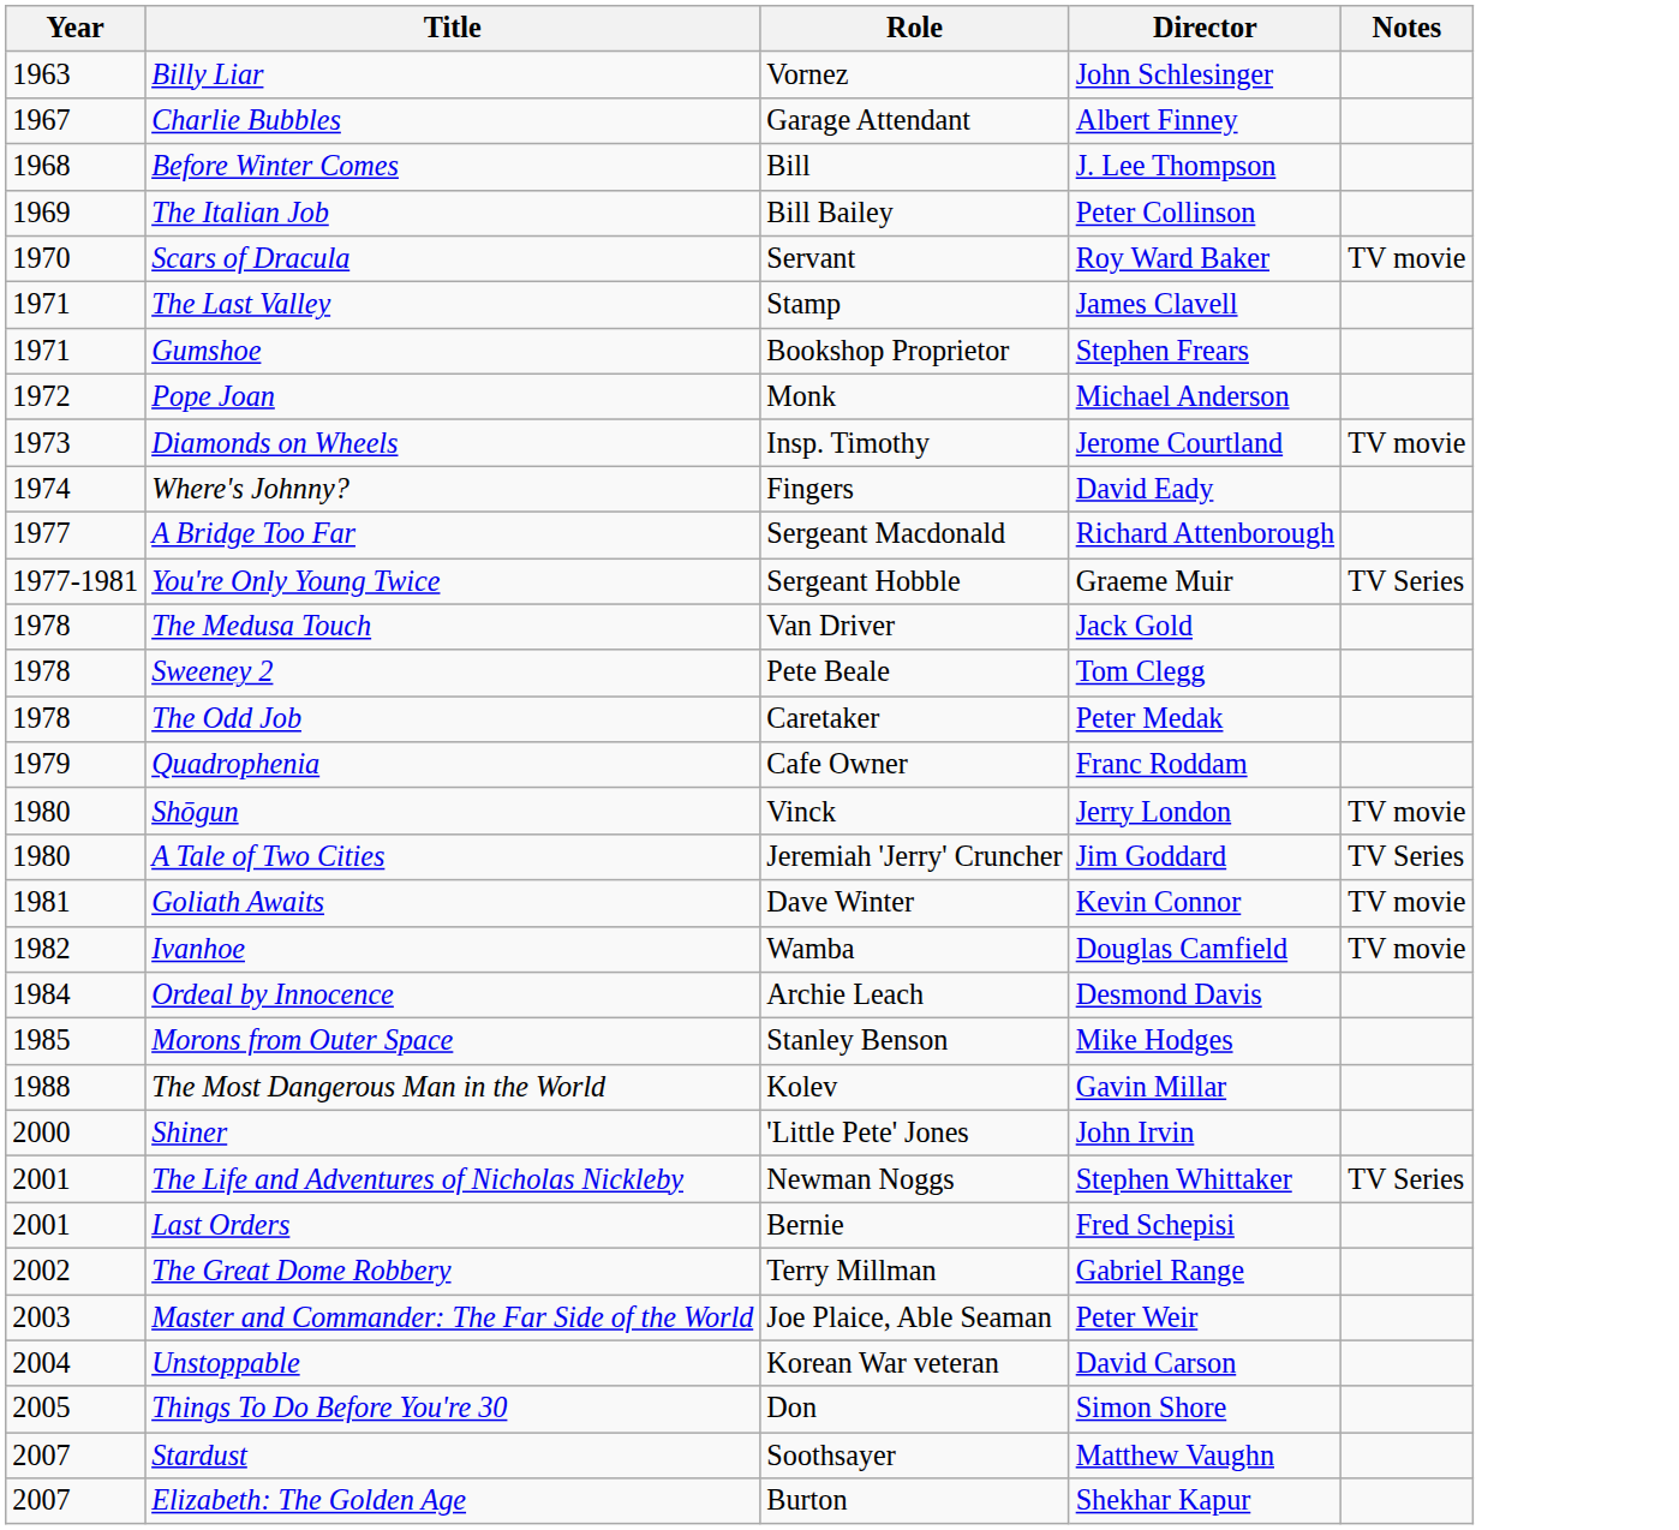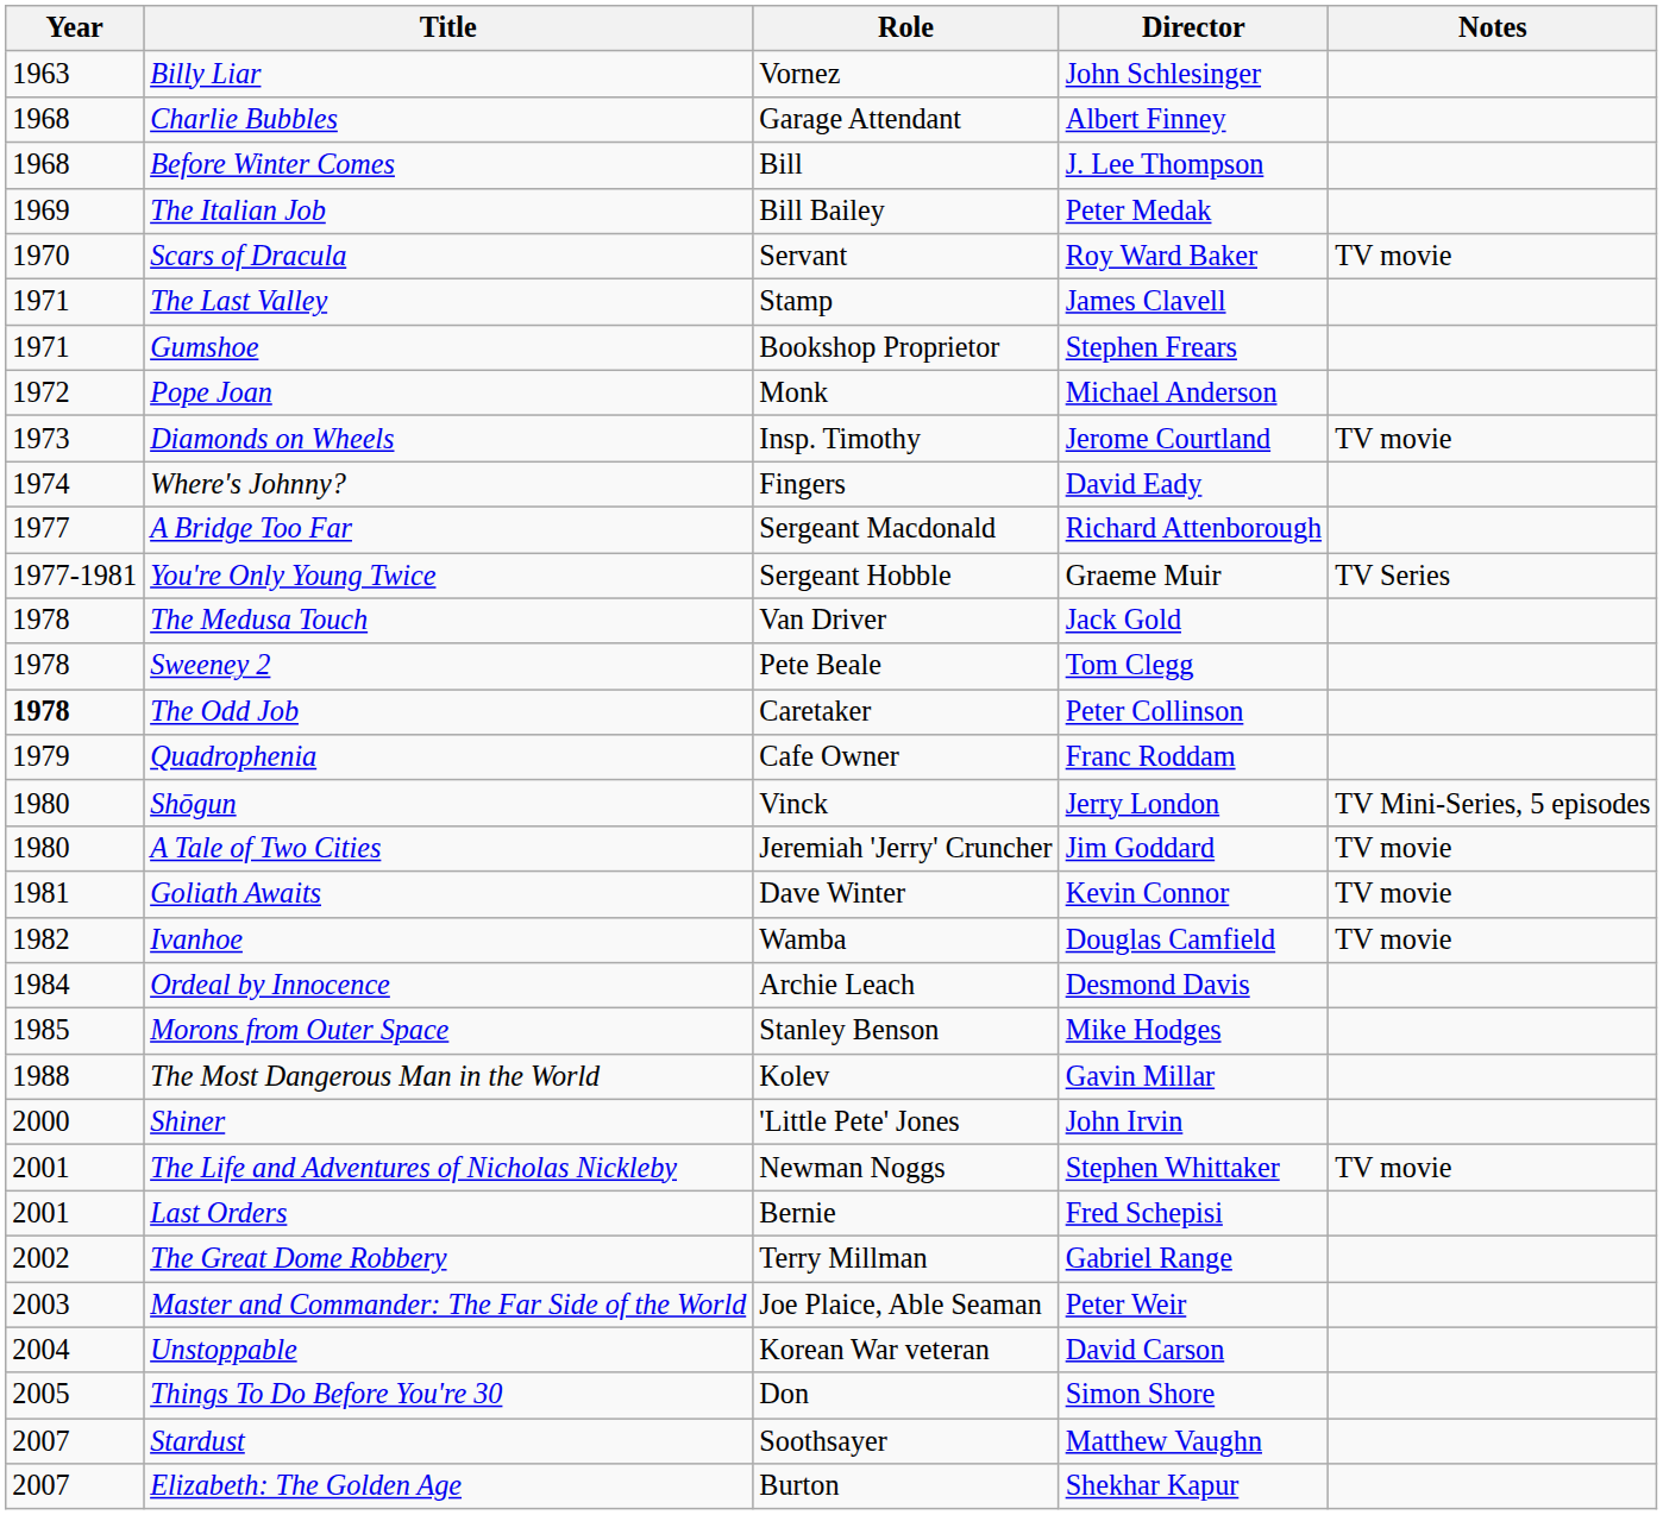Charlie Bubbles | Year: 1967 -> 1968
The Italian Job | Director: Peter Collinson -> Peter Medak
The Odd Job | Year: normal -> bold
The Odd Job | Director: Peter Medak -> Peter Collinson
Shōgun | Notes: TV movie -> TV Mini-Series, 5 episodes
A Tale of Two Cities | Notes: TV Series -> TV movie
The Life and Adventures of Nicholas Nickleby | Notes: TV Series -> TV movie
